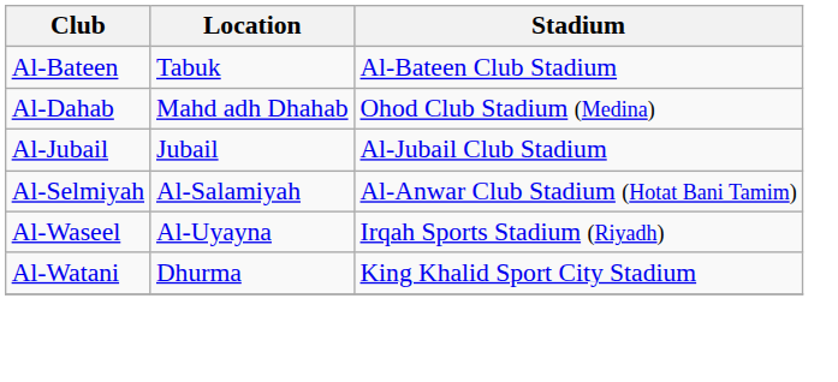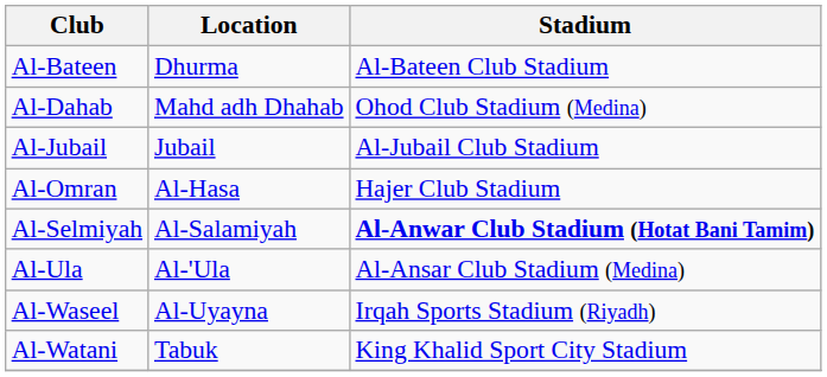Al-Bateen | Location: Tabuk -> Dhurma
+ row: Al-Omran | Al-Hasa | Hajer Club Stadium
Al-Selmiyah | Stadium: normal -> bold
+ row: Al-Ula | Al-'Ula | Al-Ansar Club Stadium (Medina)
Al-Watani | Location: Dhurma -> Tabuk
